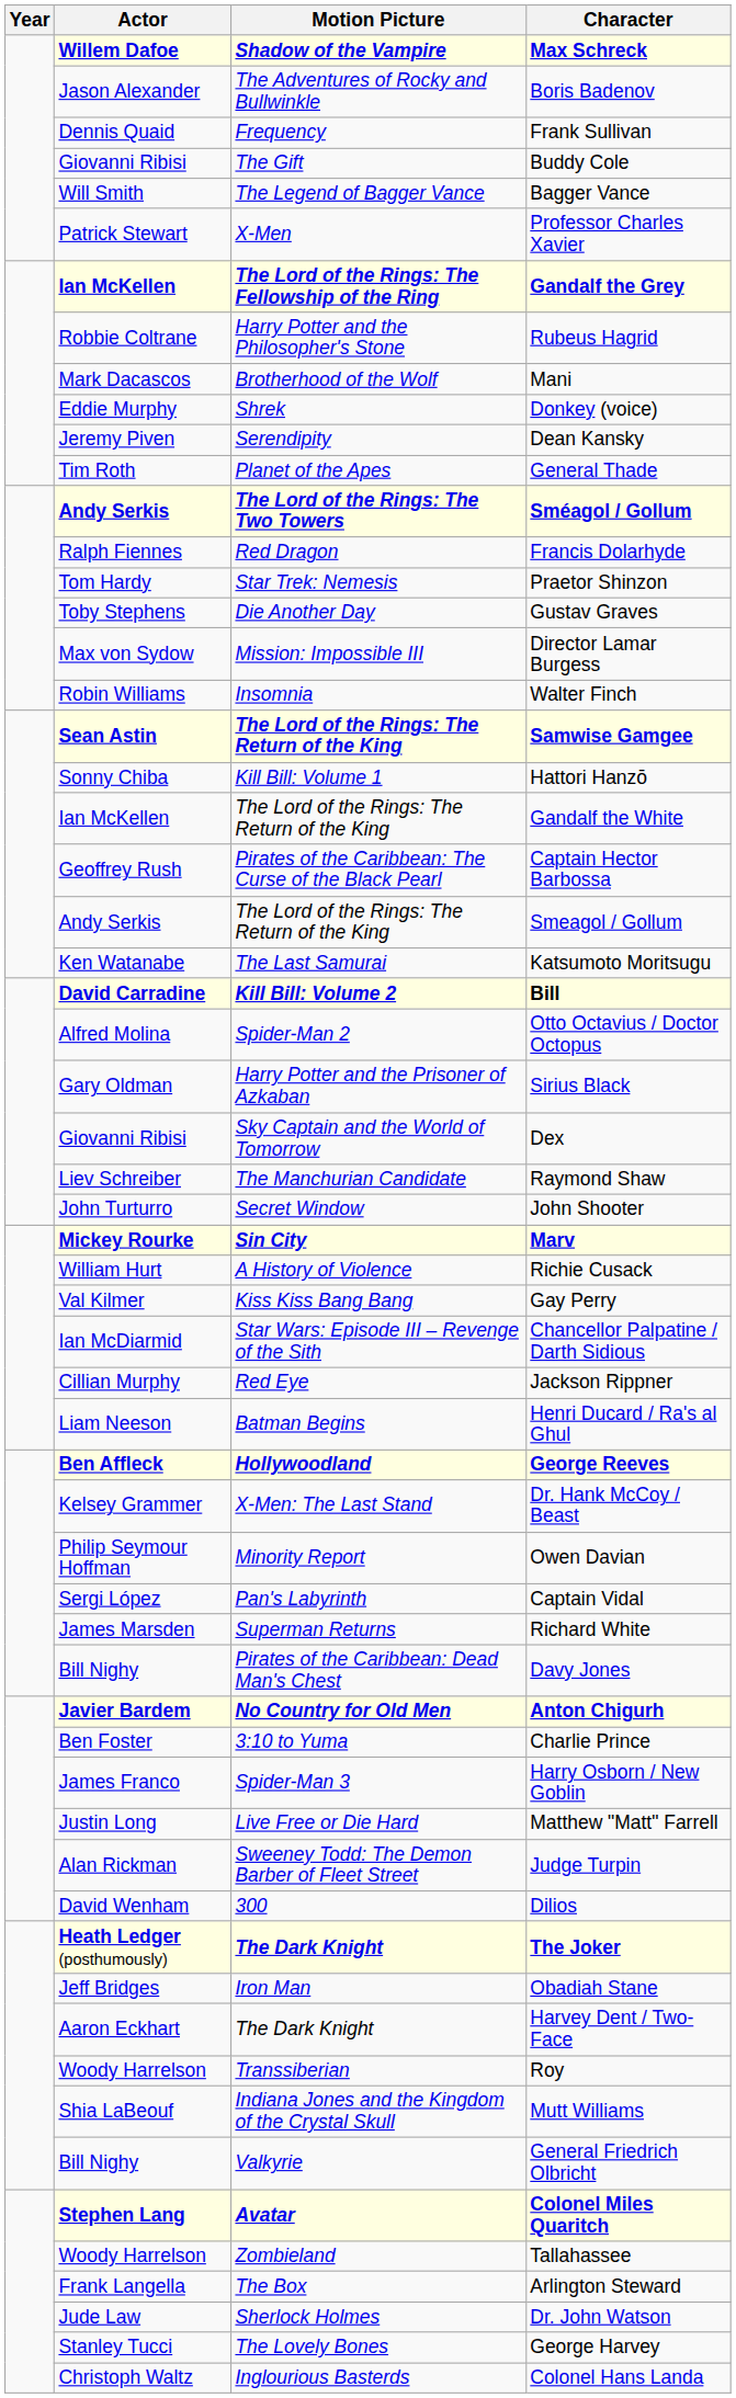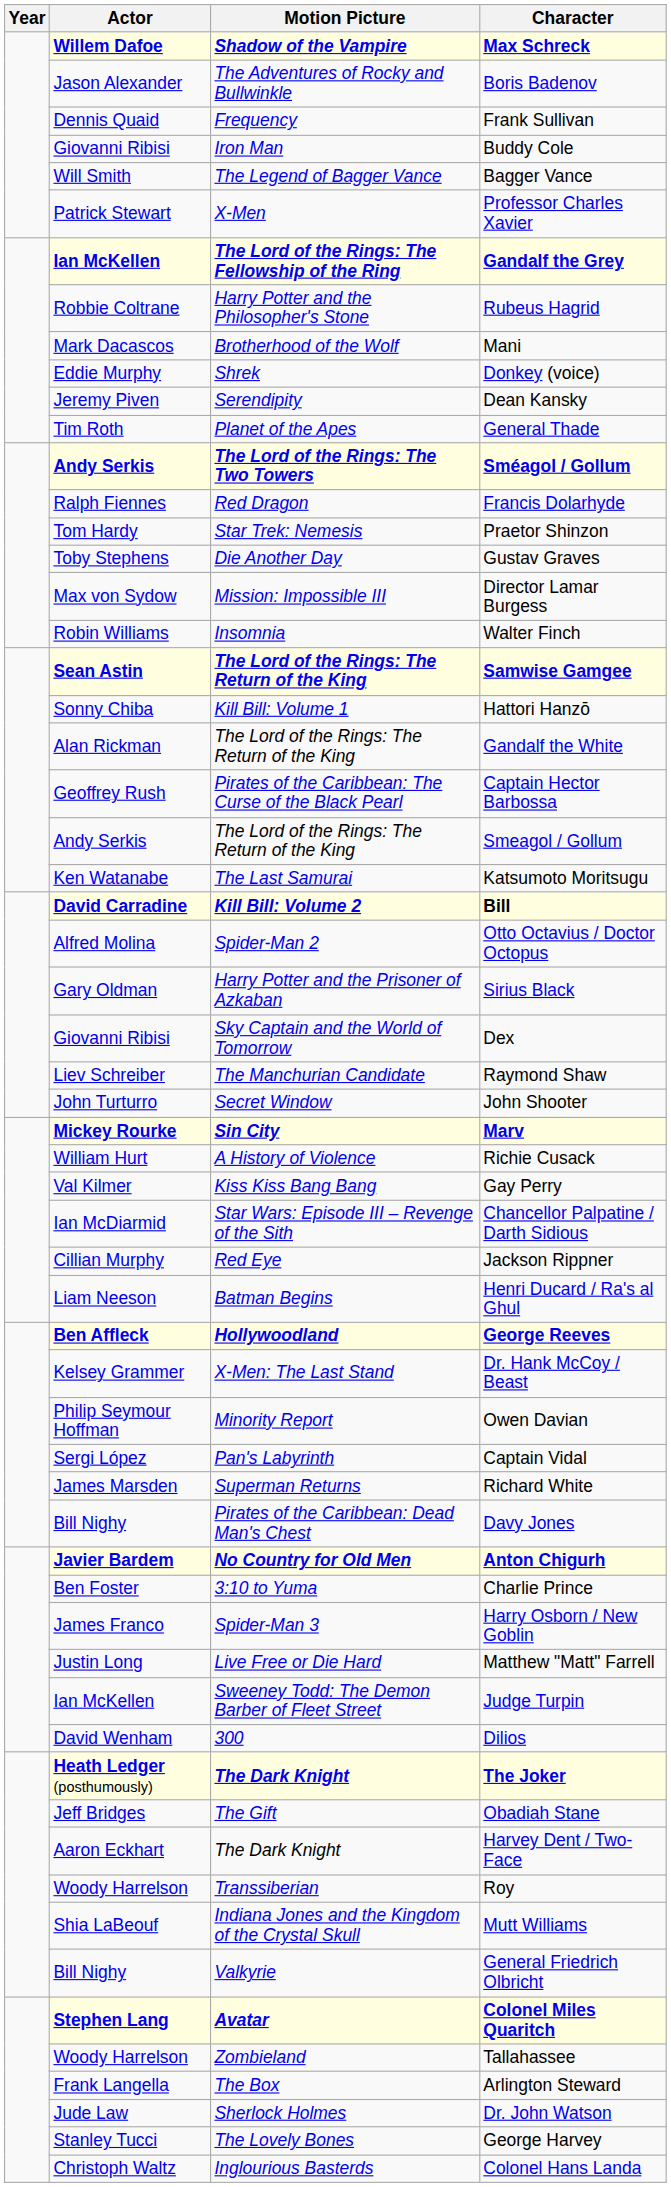Buddy Cole | Motion Picture: The Gift -> Iron Man
Gandalf the White | Actor: Ian McKellen -> Alan Rickman
Judge Turpin | Actor: Alan Rickman -> Ian McKellen
Obadiah Stane | Motion Picture: Iron Man -> The Gift
